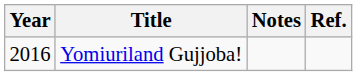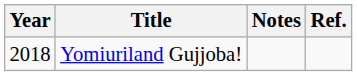Yomiuriland Gujjoba! | Year: 2016 -> 2018
